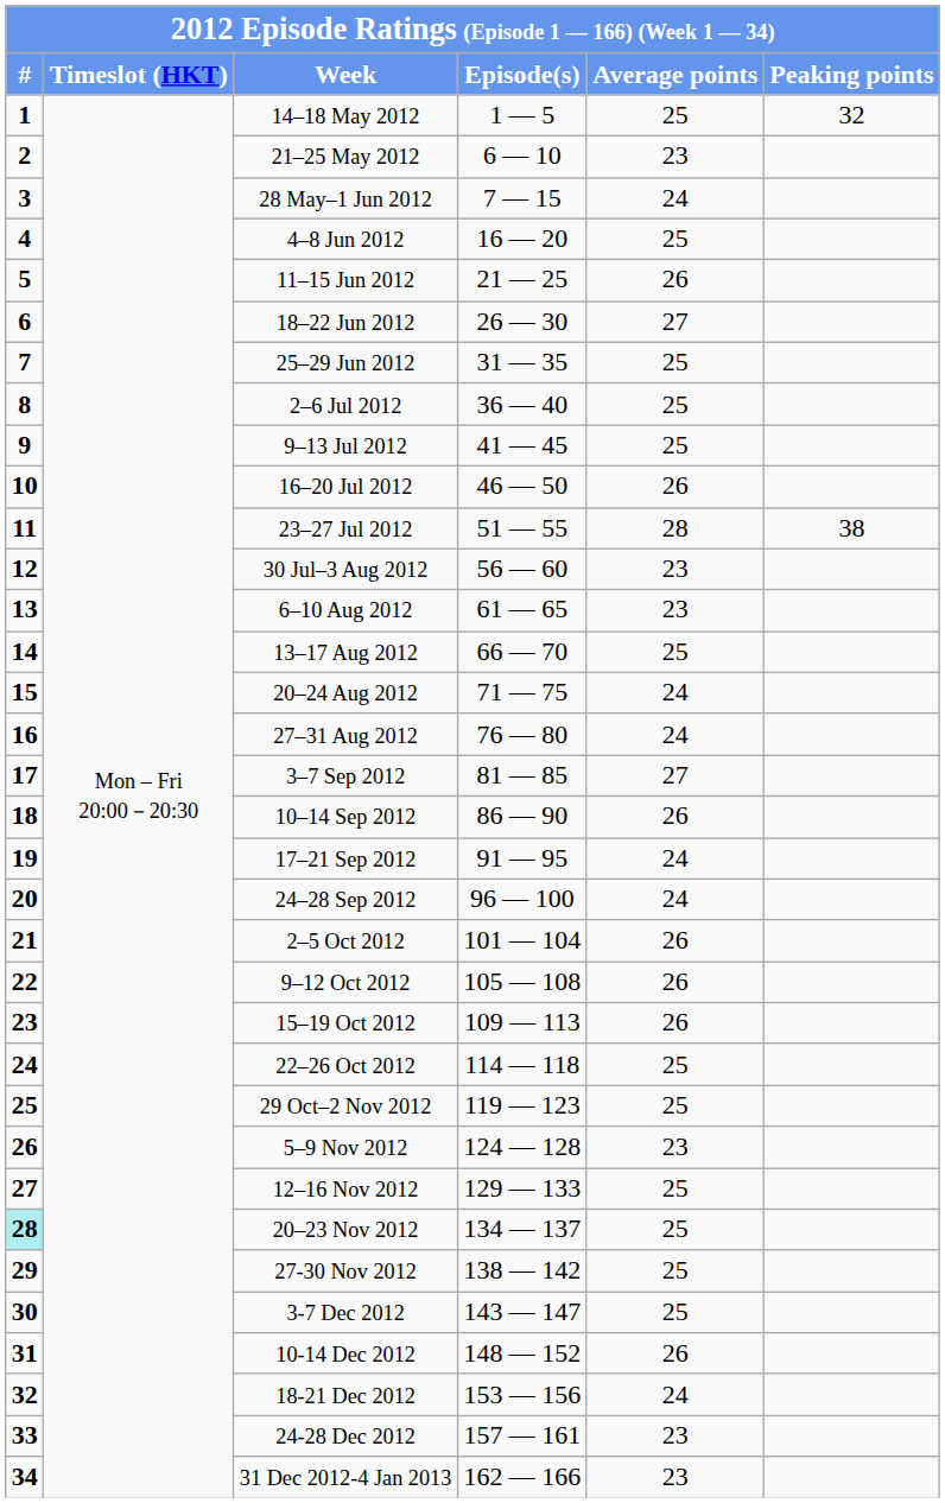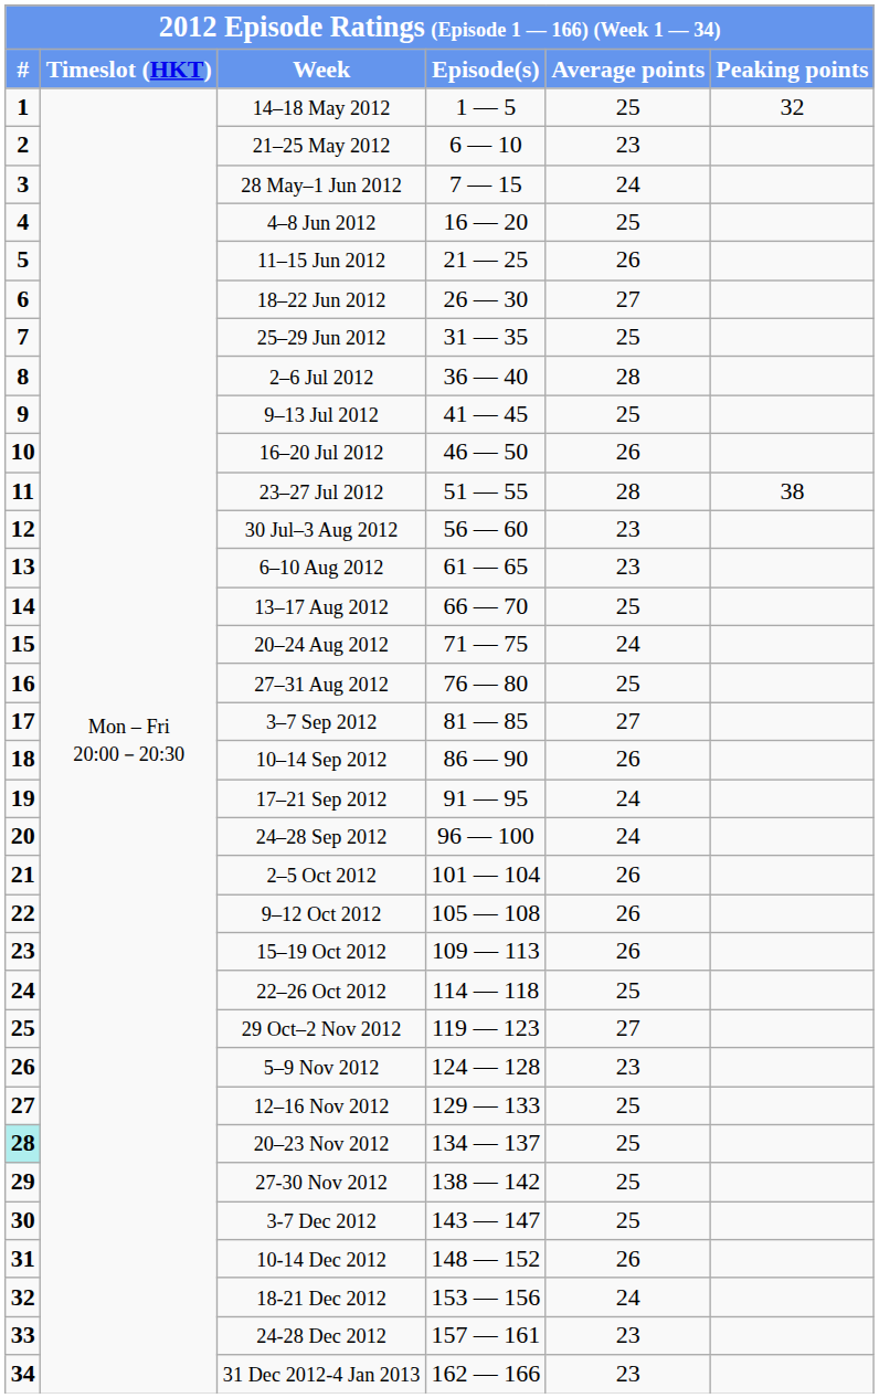2–6 Jul 2012 | Average points: 25 -> 28
27–31 Aug 2012 | Average points: 24 -> 25
29 Oct–2 Nov 2012 | Average points: 25 -> 27
